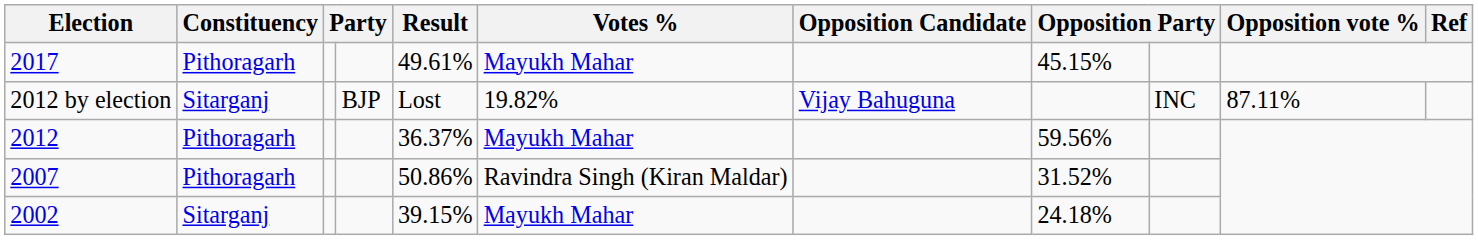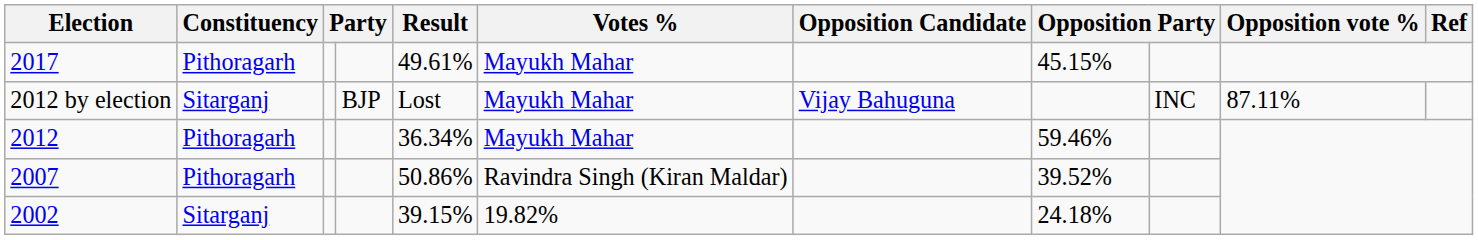2012 by election | Votes %: 19.82% -> Mayukh Mahar
2012 | Result: 36.37% -> 36.34%
2012 | column 8: 59.56% -> 59.46%
2007 | column 8: 31.52% -> 39.52%
2002 | Votes %: Mayukh Mahar -> 19.82%
